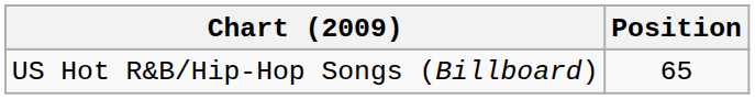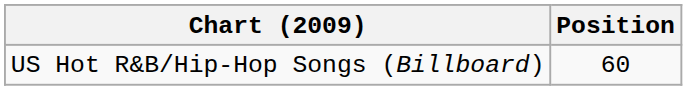US Hot R&B/Hip-Hop Songs (Billboard) | Position: 65 -> 60
